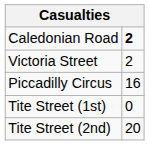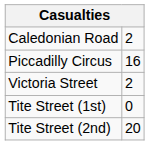Caledonian Road | column 2: bold -> normal
rows swapped: Piccadilly Circus <-> Victoria Street
